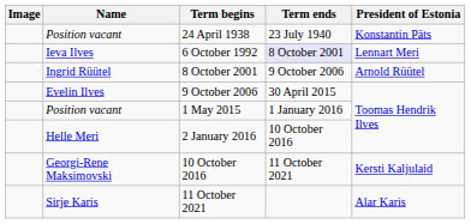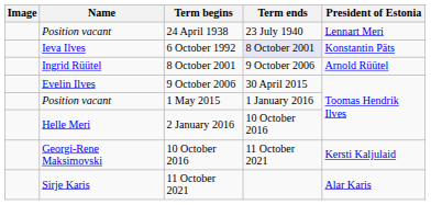24 April 1938 | President of Estonia: Konstantin Päts -> Lennart Meri
6 October 1992 | President of Estonia: Lennart Meri -> Konstantin Päts
